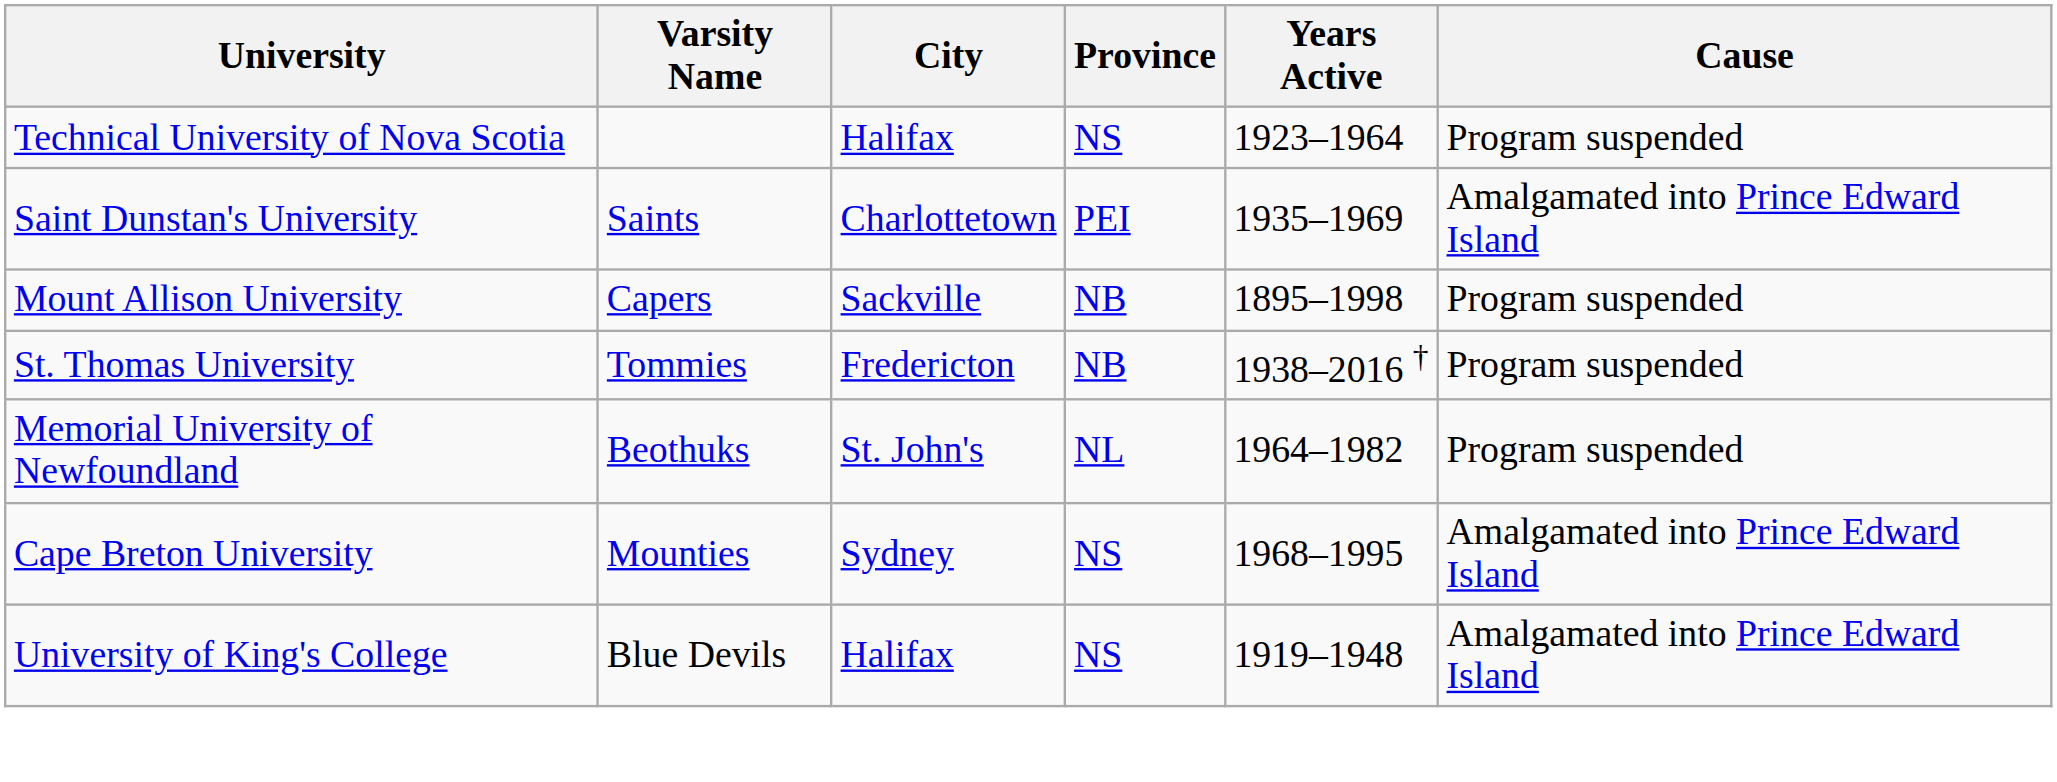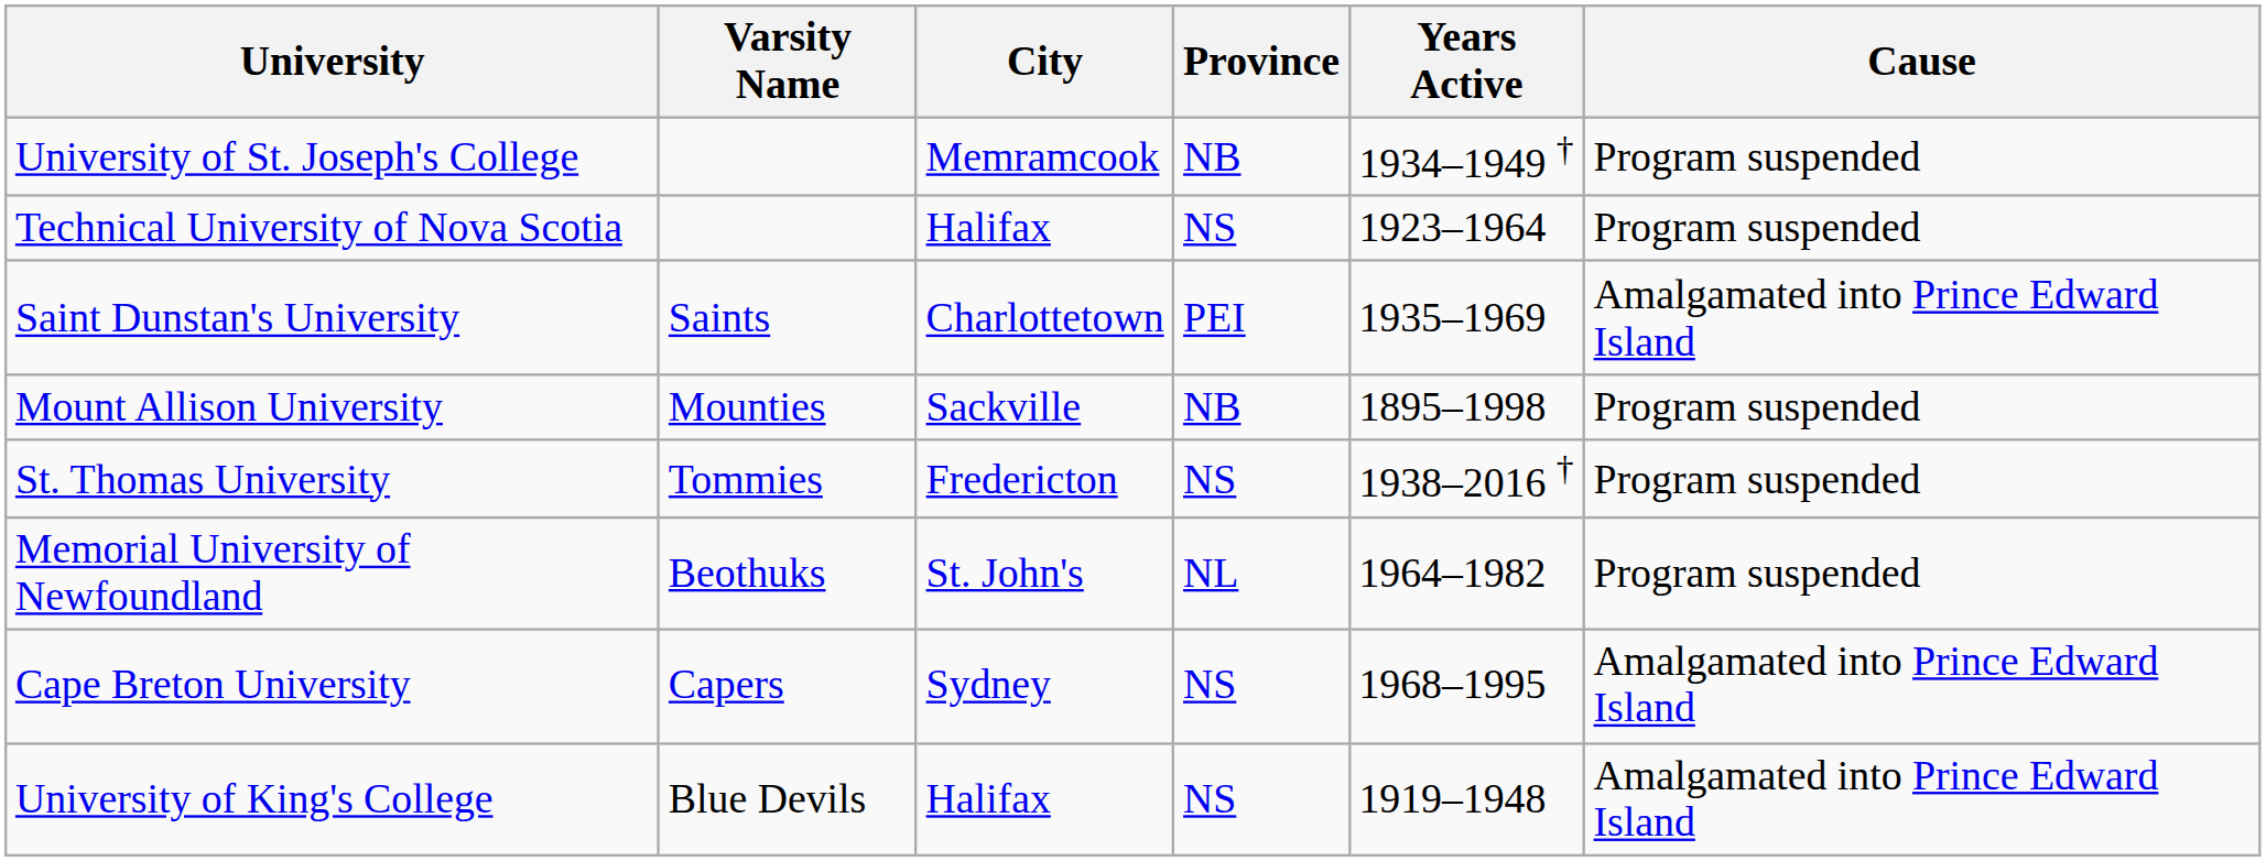+ row: University of St. Joseph's College | Memramcook | NB | 1934–1949 † | Program suspended
Mount Allison University | Varsity Name: Capers -> Mounties
St. Thomas University | Province: NB -> NS
Cape Breton University | Varsity Name: Mounties -> Capers
